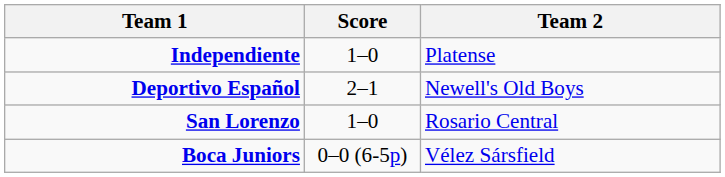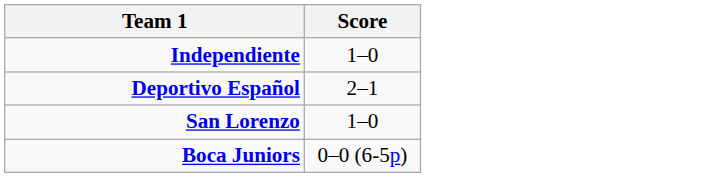- column: Team 2 | Platense | Newell's Old Boys | Rosario Central | Vélez Sársfield
